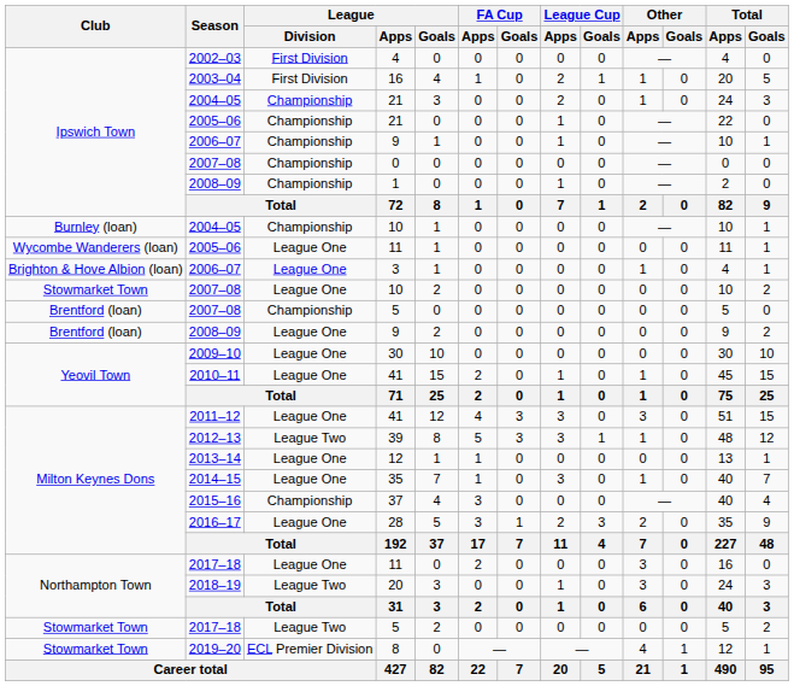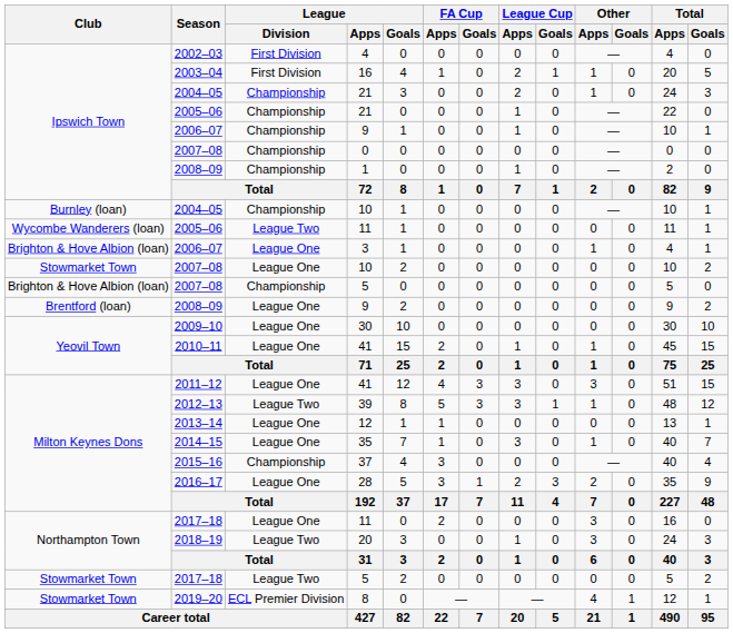2005–06 / 11 | League / Division: League One -> League Two
2007–08 / 5 | Club: Brentford (loan) -> Brighton & Hove Albion (loan)
